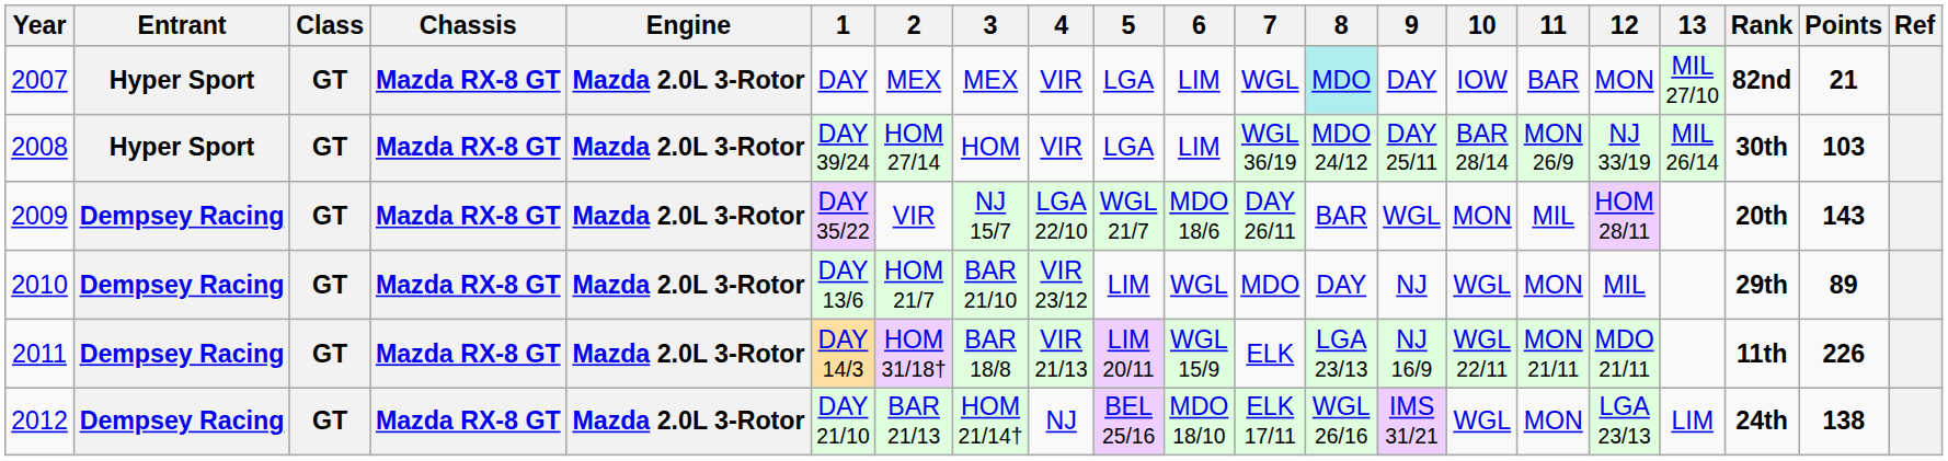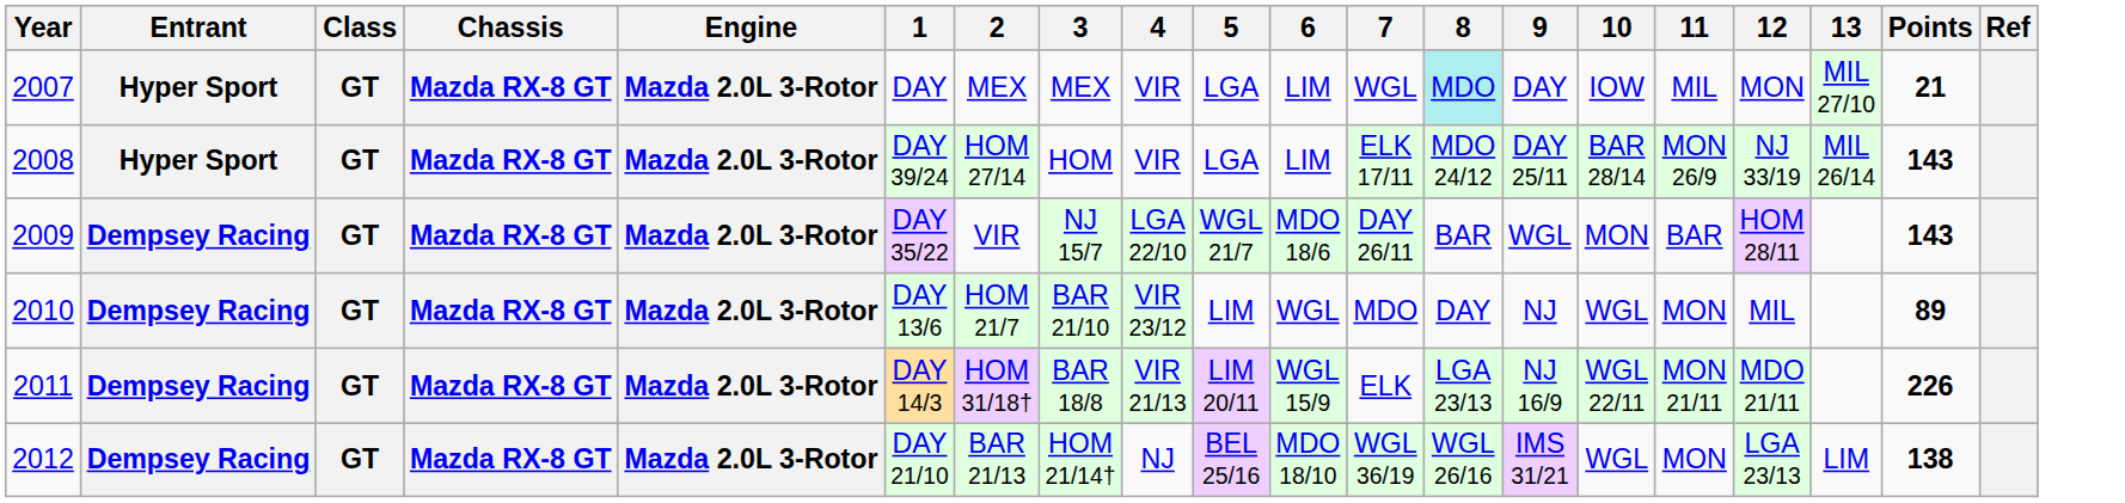- column: Rank | 82nd | 30th | 20th | 29th | 11th | 24th
2007 | 11: BAR -> MIL
2008 | 7: WGL 36/19 -> ELK 17/11
2008 | Points: 103 -> 143
2009 | 11: MIL -> BAR
2012 | 7: ELK 17/11 -> WGL 36/19
